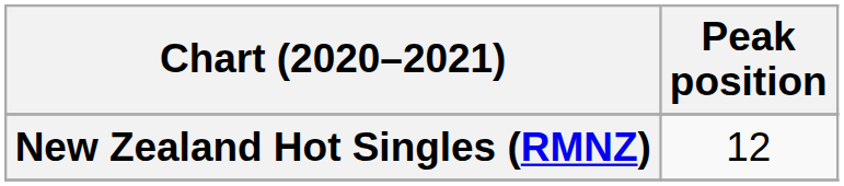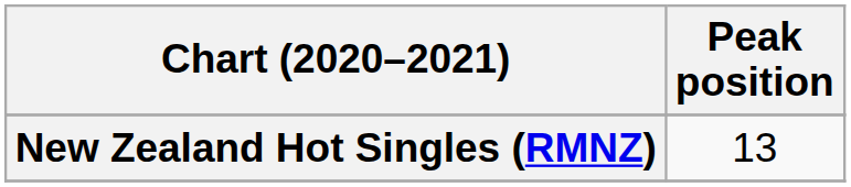New Zealand Hot Singles (RMNZ) | Peak position: 12 -> 13
